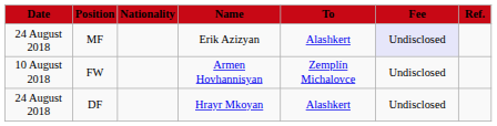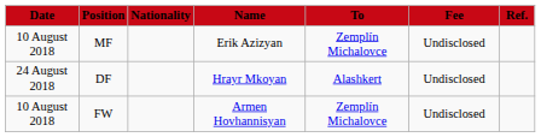MF | Date: 24 August 2018 -> 10 August 2018
MF | To: Alashkert -> Zemplín Michalovce
MF | Fee: lavender background -> no background
rows swapped: FW <-> DF
